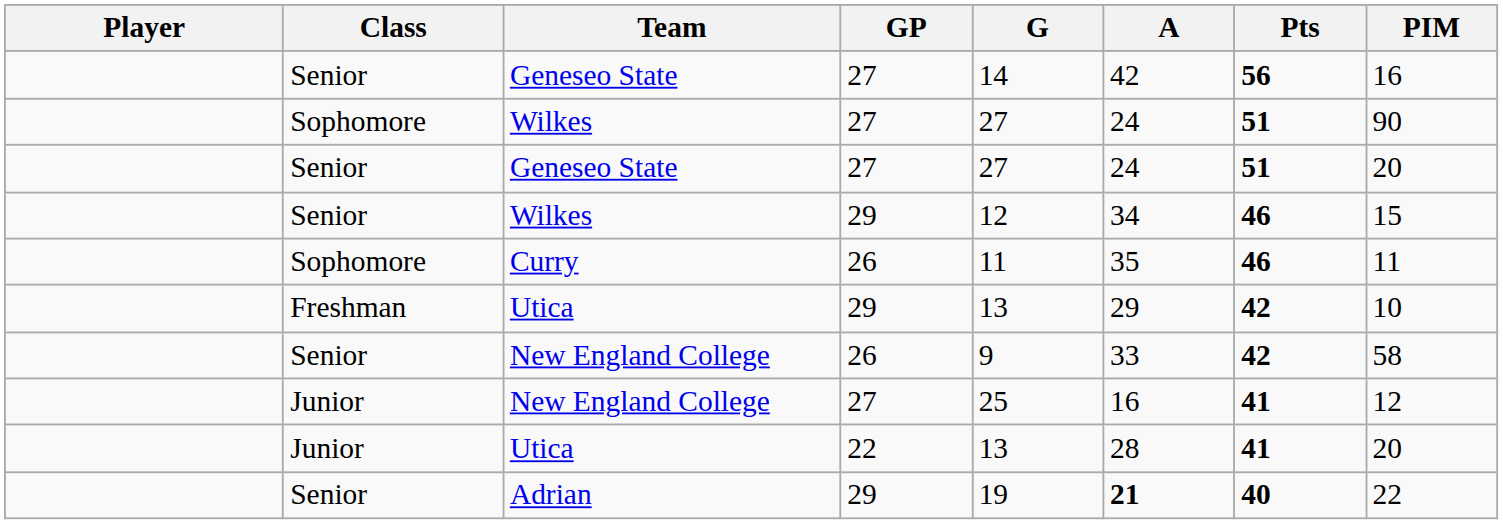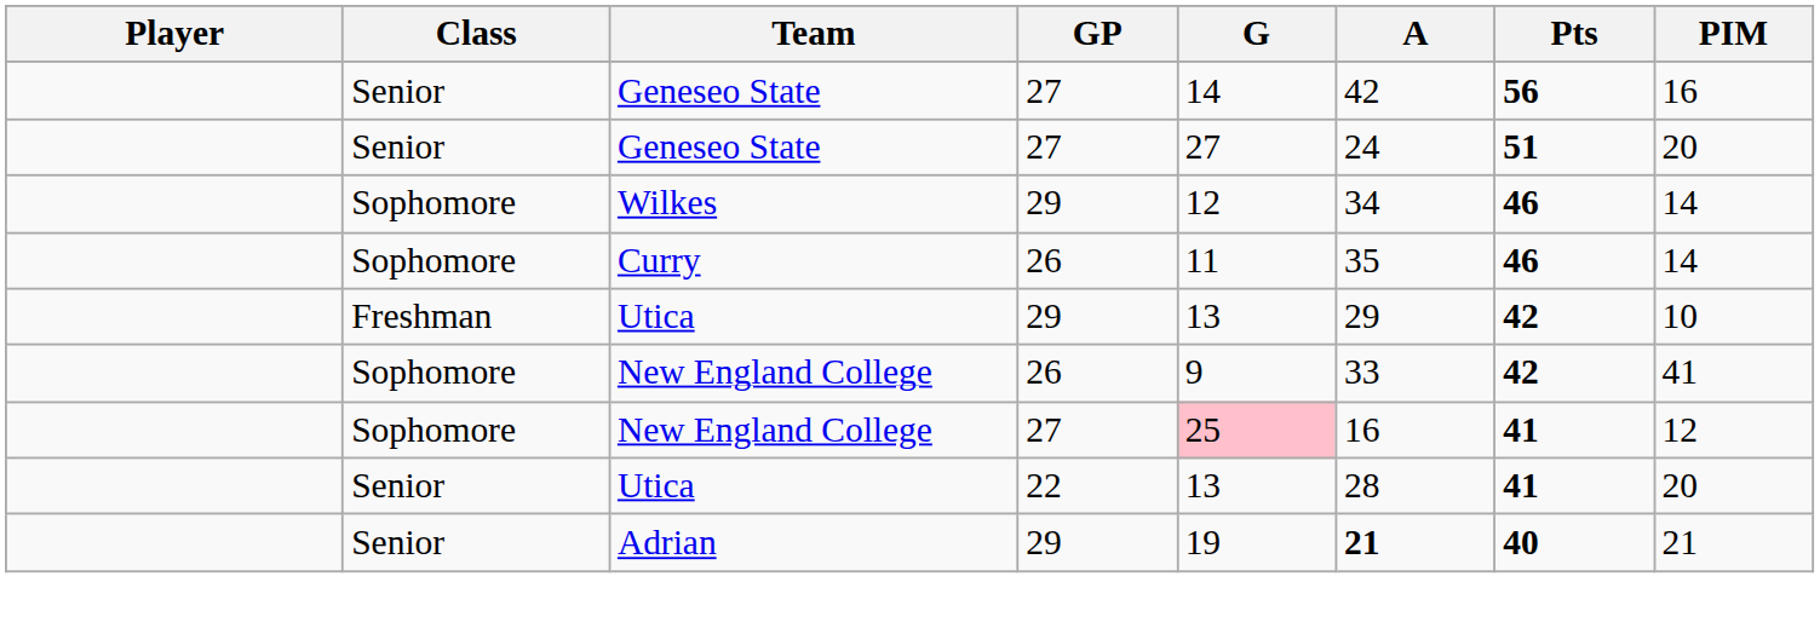- row: Sophomore | Wilkes | 27 | 27 | 24 | 51 | 90
Wilkes / 29 | Class: Senior -> Sophomore
Wilkes / 29 | PIM: 15 -> 14
Curry | PIM: 11 -> 14
New England College / 26 | Class: Senior -> Sophomore
New England College / 26 | PIM: 58 -> 41
New England College / 27 | Class: Junior -> Sophomore
New England College / 27 | G: no background -> pink background
Utica / 22 | Class: Junior -> Senior
Adrian | PIM: 22 -> 21
